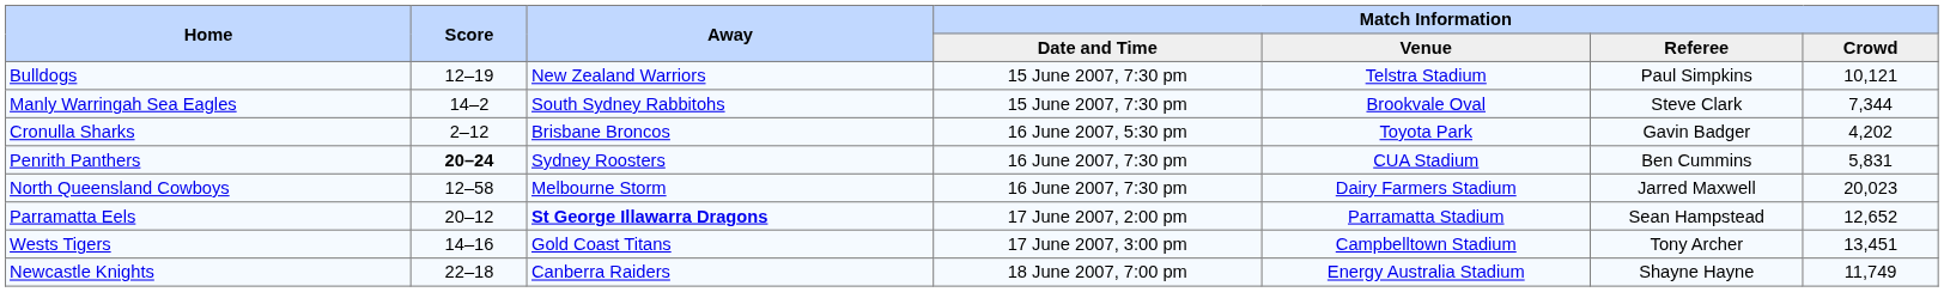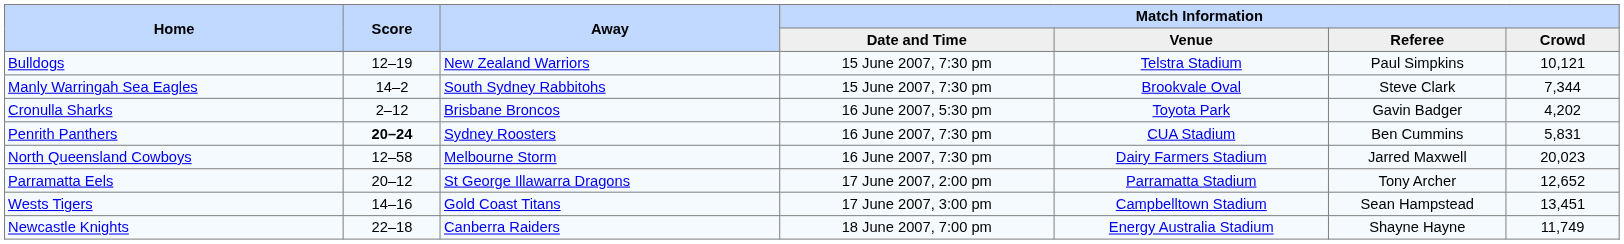Parramatta Eels | Away: bold -> normal
Parramatta Eels | Match Information / Referee: Sean Hampstead -> Tony Archer
Wests Tigers | Match Information / Referee: Tony Archer -> Sean Hampstead
